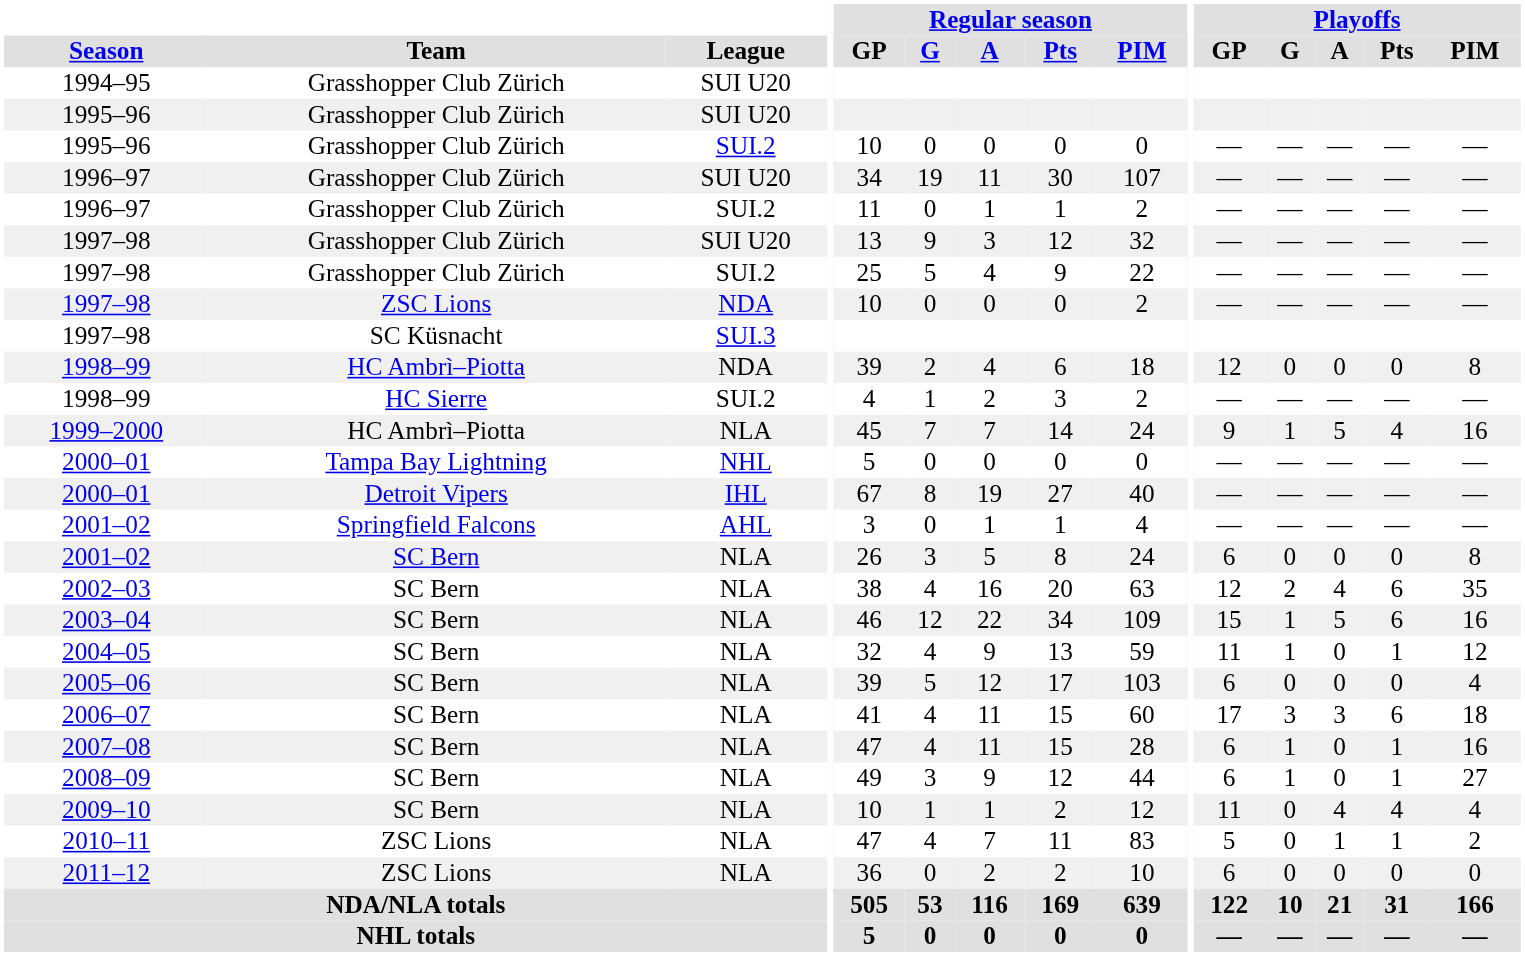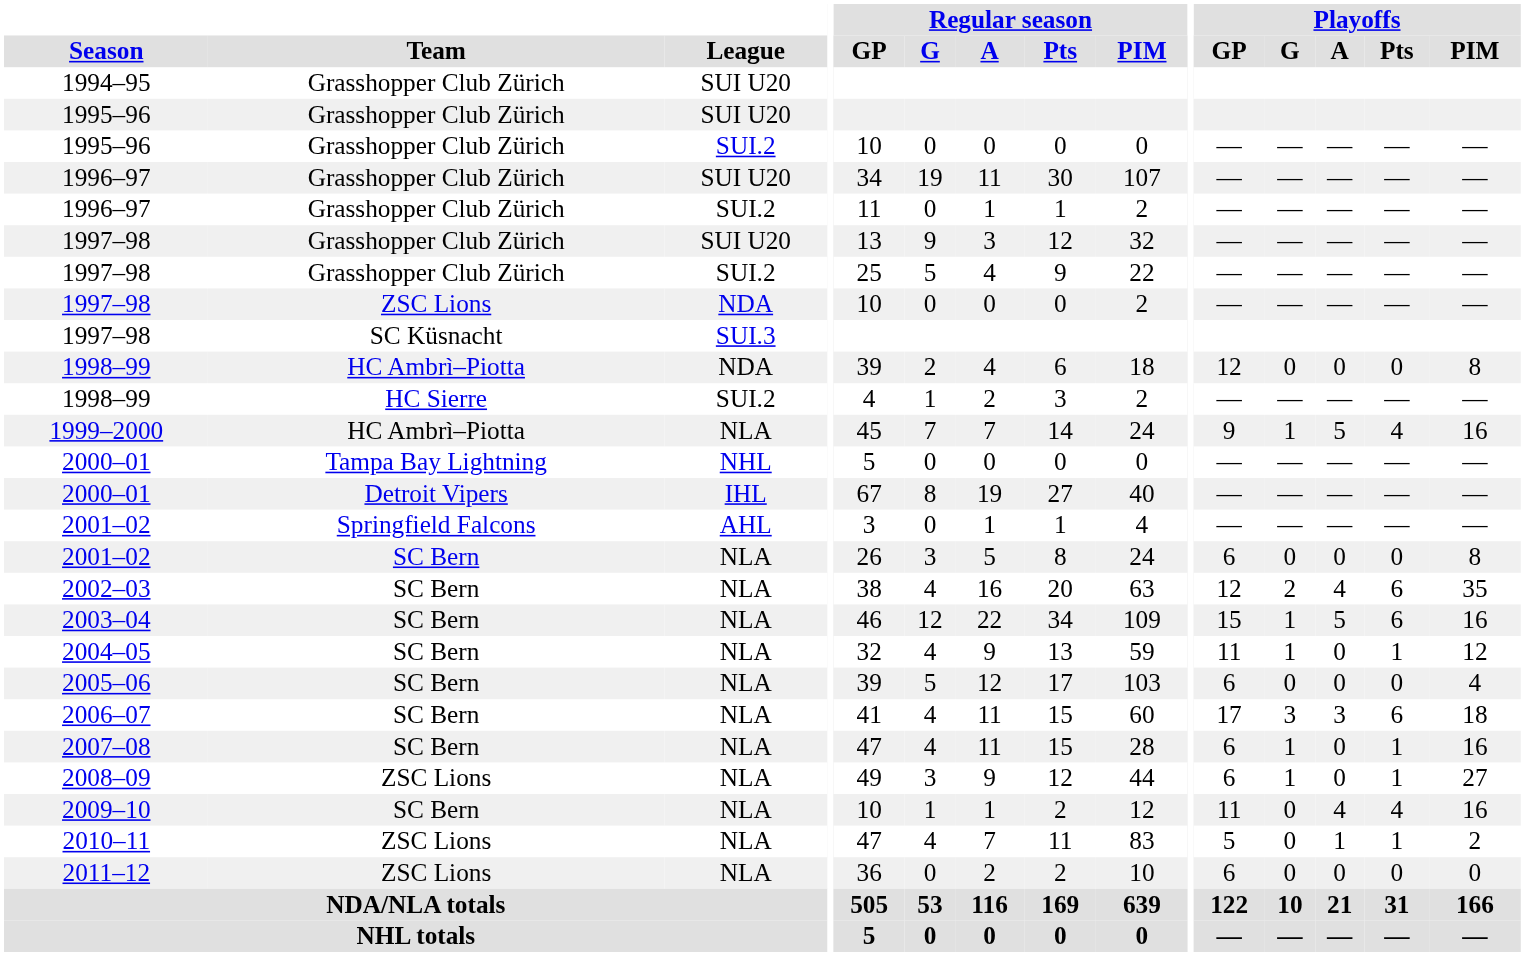2008–09 | Team: SC Bern -> ZSC Lions
2009–10 | Playoffs / PIM: 4 -> 16
